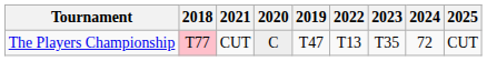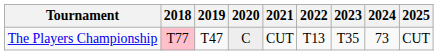columns swapped: 2019 <-> 2021
The Players Championship | 2024: 72 -> 73
